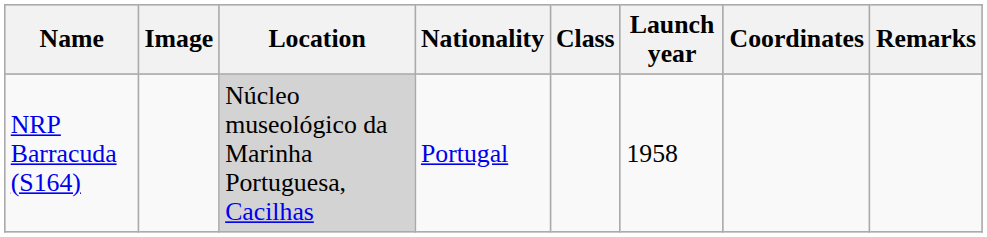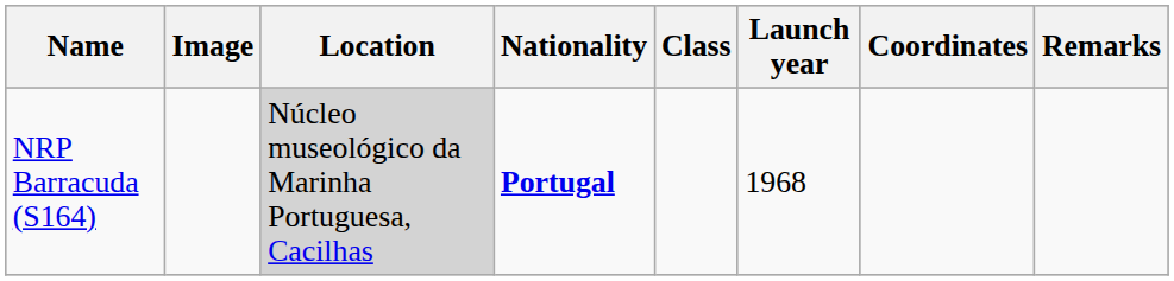NRP Barracuda (S164) | Nationality: normal -> bold
NRP Barracuda (S164) | Launch year: 1958 -> 1968
